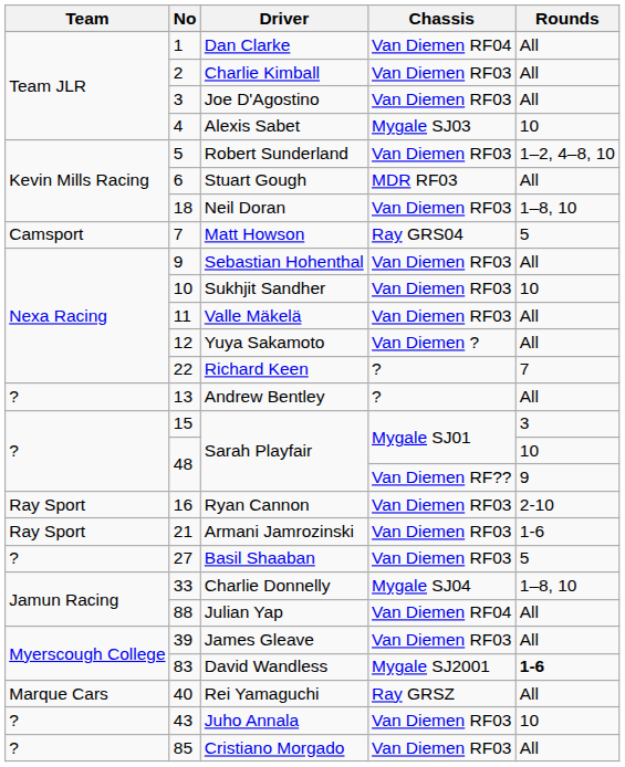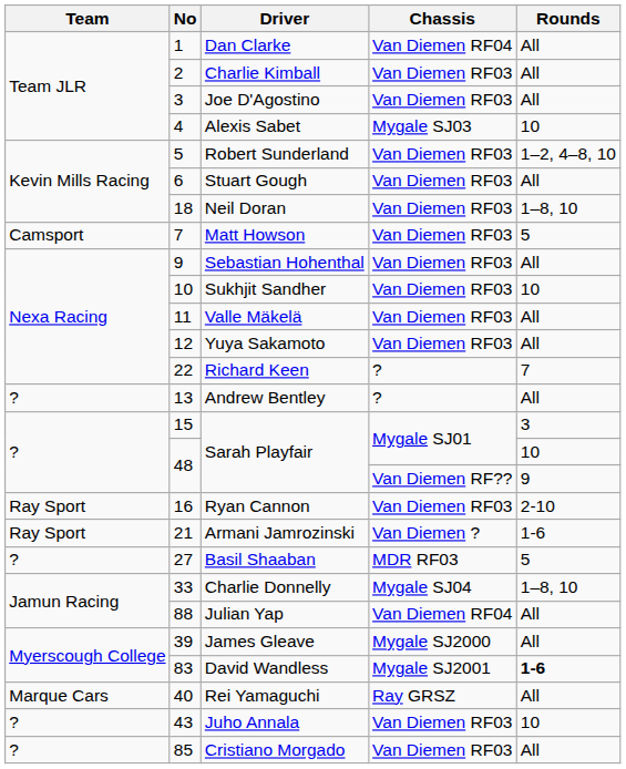Stuart Gough | Chassis: MDR RF03 -> Van Diemen RF03
Matt Howson | Chassis: Ray GRS04 -> Van Diemen RF03
Yuya Sakamoto | Chassis: Van Diemen ? -> Van Diemen RF03
Armani Jamrozinski | Chassis: Van Diemen RF03 -> Van Diemen ?
Basil Shaaban | Chassis: Van Diemen RF03 -> MDR RF03
James Gleave | Chassis: Van Diemen RF03 -> Mygale SJ2000
